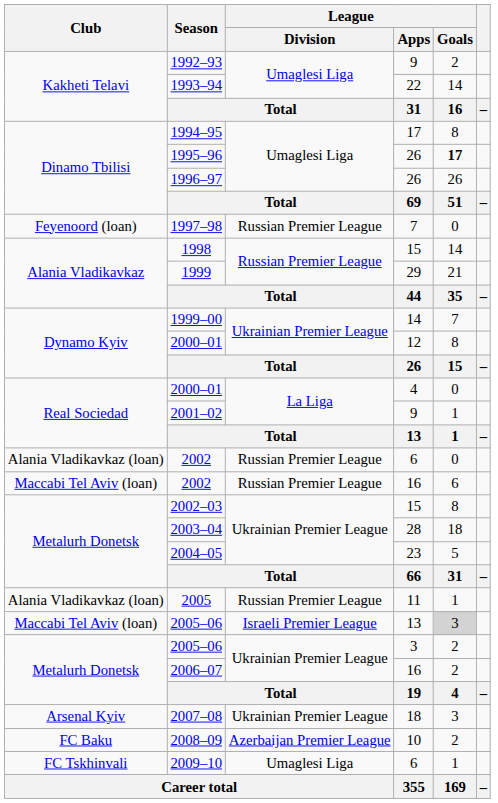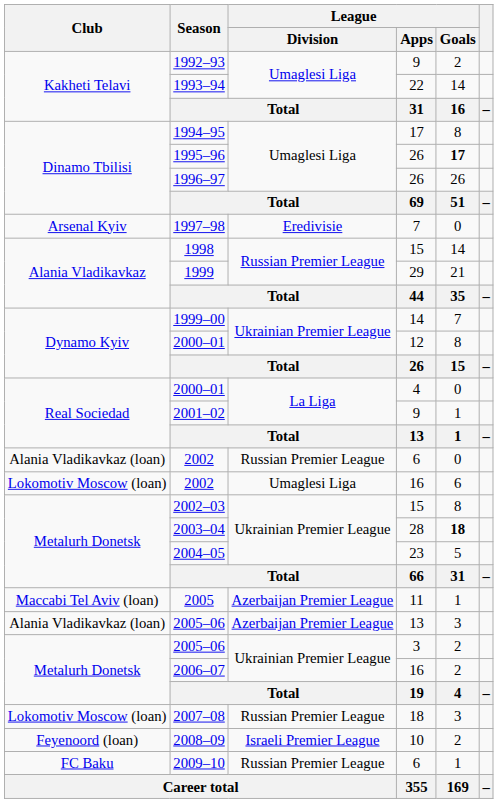1997–98 | Club: Feyenoord (loan) -> Arsenal Kyiv
1997–98 | League / Division: Russian Premier League -> Eredivisie
2002 / 16 | Club: Maccabi Tel Aviv (loan) -> Lokomotiv Moscow (loan)
2002 / 16 | League / Division: Russian Premier League -> Umaglesi Liga
2003–04 | League / Goals: normal -> bold
2005 | Club: Alania Vladikavkaz (loan) -> Maccabi Tel Aviv (loan)
2005 | League / Division: Russian Premier League -> Azerbaijan Premier League
2005–06 / 13 | Club: Maccabi Tel Aviv (loan) -> Alania Vladikavkaz (loan)
2005–06 / 13 | League / Division: Israeli Premier League -> Azerbaijan Premier League
2005–06 / 13 | League / Goals: lightgrey background -> no background
2007–08 | Club: Arsenal Kyiv -> Lokomotiv Moscow (loan)
2007–08 | League / Division: Ukrainian Premier League -> Russian Premier League
2008–09 | Club: FC Baku -> Feyenoord (loan)
2008–09 | League / Division: Azerbaijan Premier League -> Israeli Premier League
2009–10 | Club: FC Tskhinvali -> FC Baku
2009–10 | League / Division: Umaglesi Liga -> Russian Premier League
